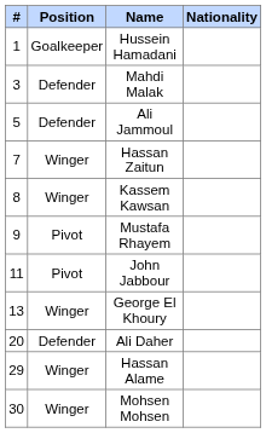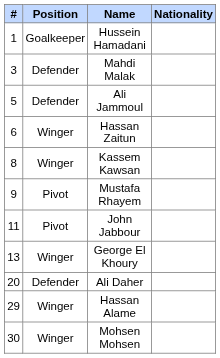Hassan Zaitun | #: 7 -> 6
